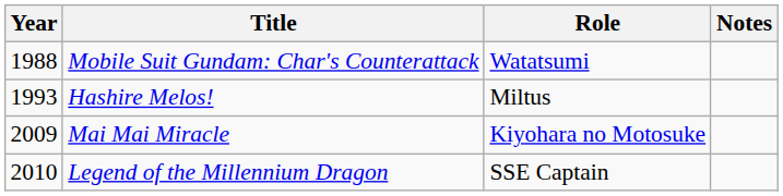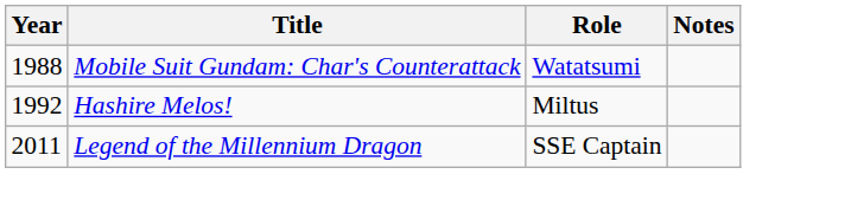Hashire Melos! | Year: 1993 -> 1992
- row: 2009 | Mai Mai Miracle | Kiyohara no Motosuke
Legend of the Millennium Dragon | Year: 2010 -> 2011
